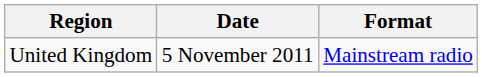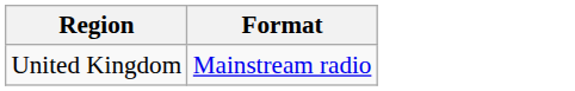- column: Date | 5 November 2011
